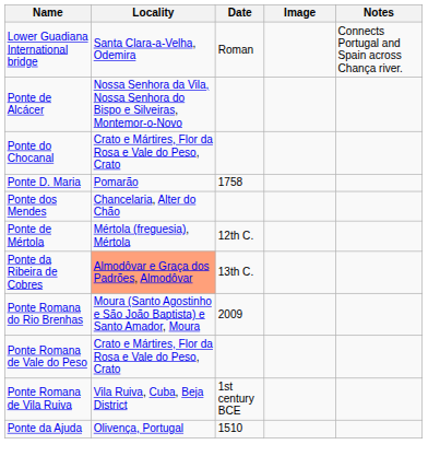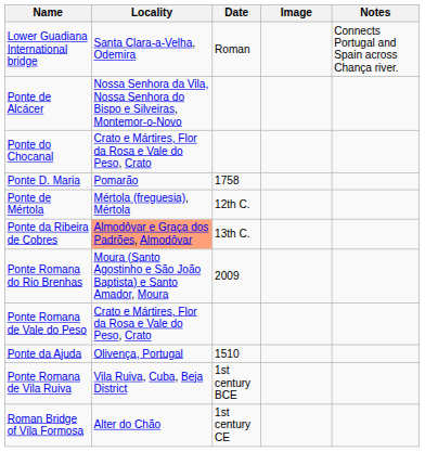- row: Ponte dos Mendes | Chancelaria, Alter do Chão
rows swapped: Ponte Romana de Vila Ruiva <-> Ponte da Ajuda
+ row: Roman Bridge of Vila Formosa | Alter do Chão | 1st century CE
